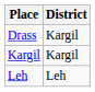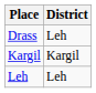Drass | District: Kargil -> Leh
